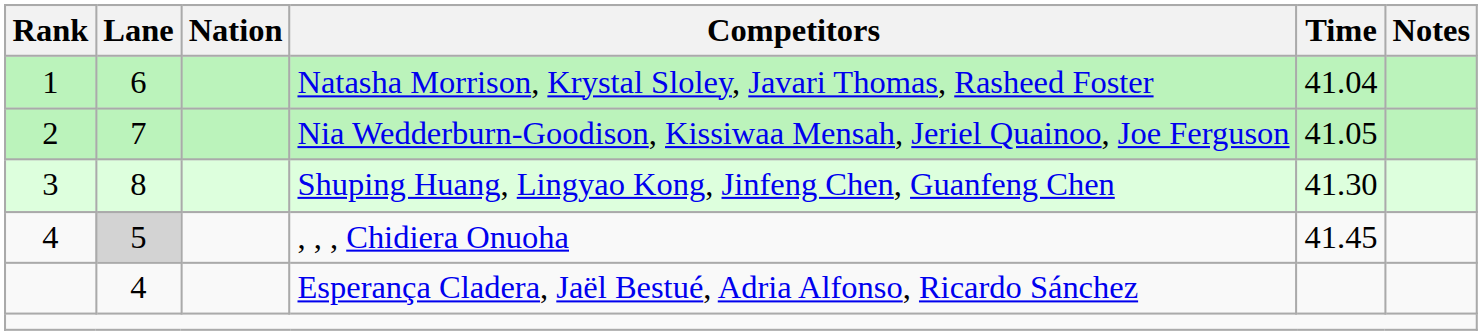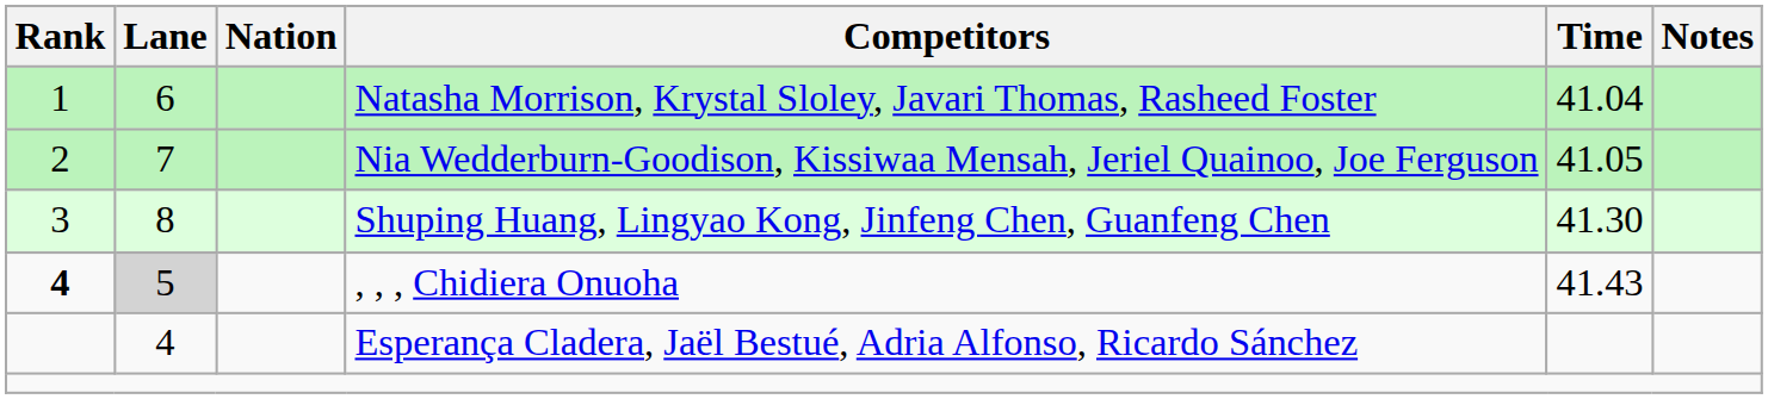, , , Chidiera Onuoha | Rank: normal -> bold
, , , Chidiera Onuoha | Time: 41.45 -> 41.43
